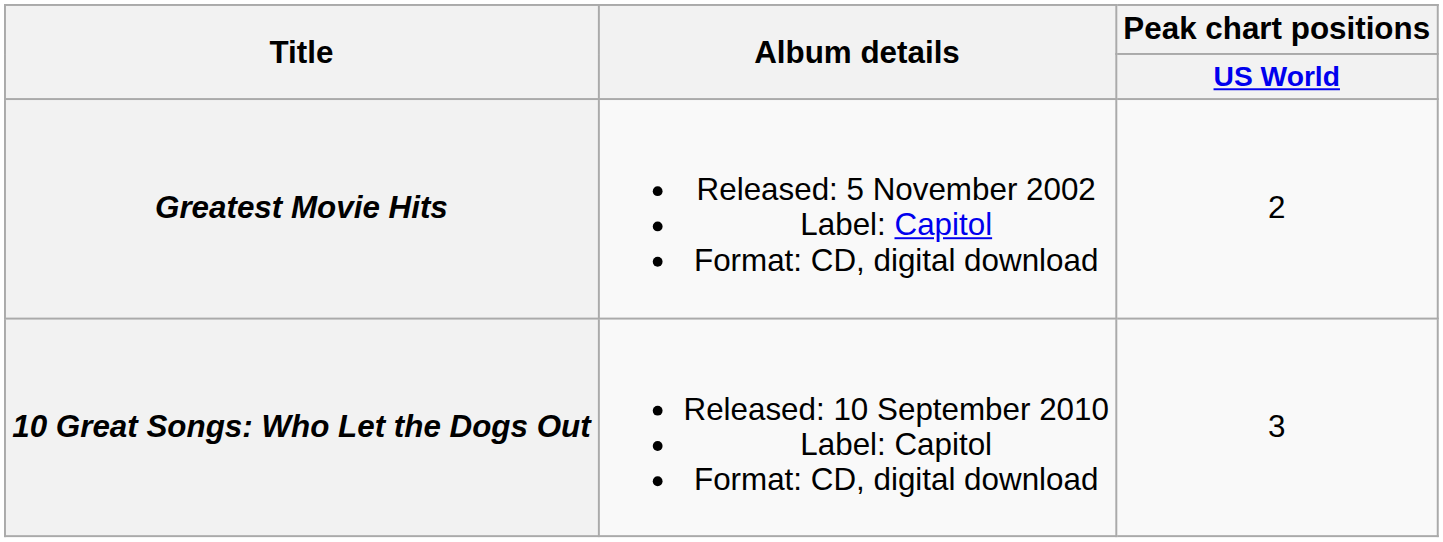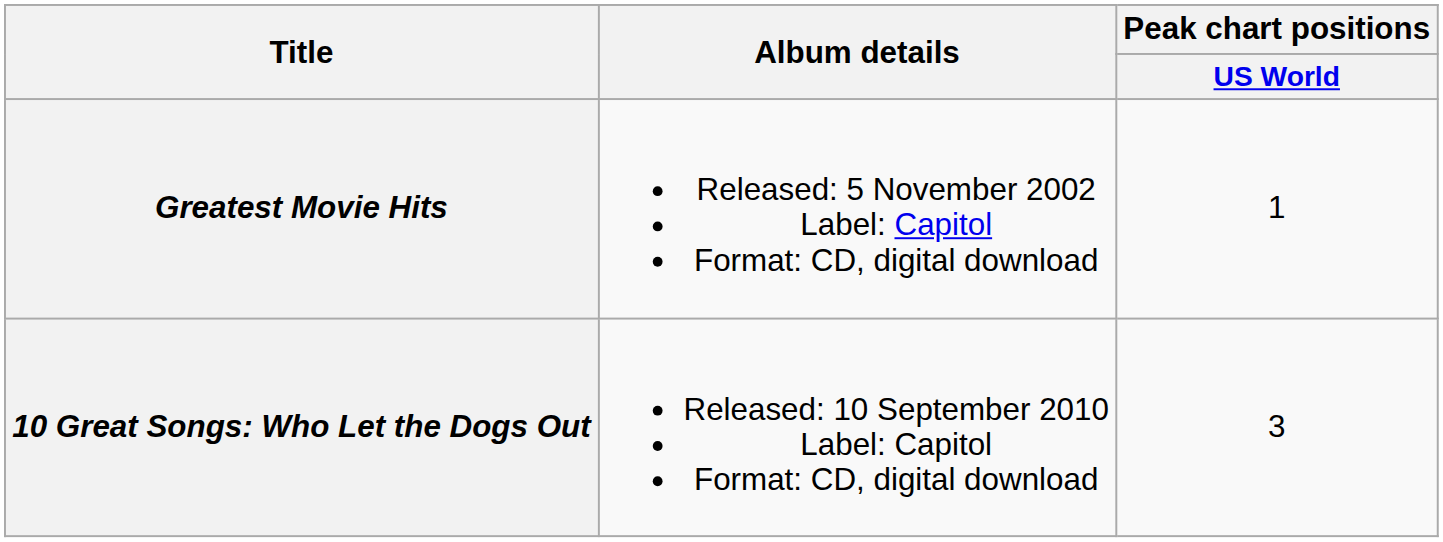Greatest Movie Hits | Peak chart positions / US World: 2 -> 1
